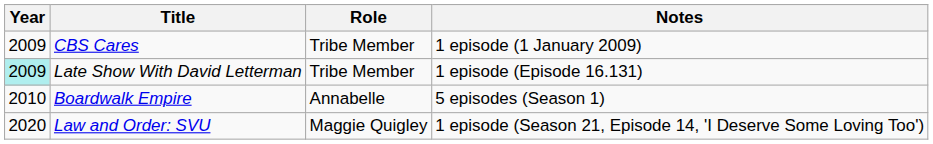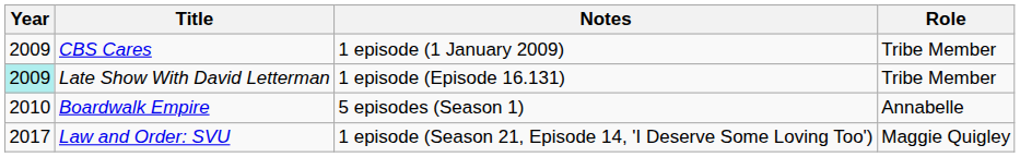columns swapped: Role <-> Notes
Law and Order: SVU | Year: 2020 -> 2017
